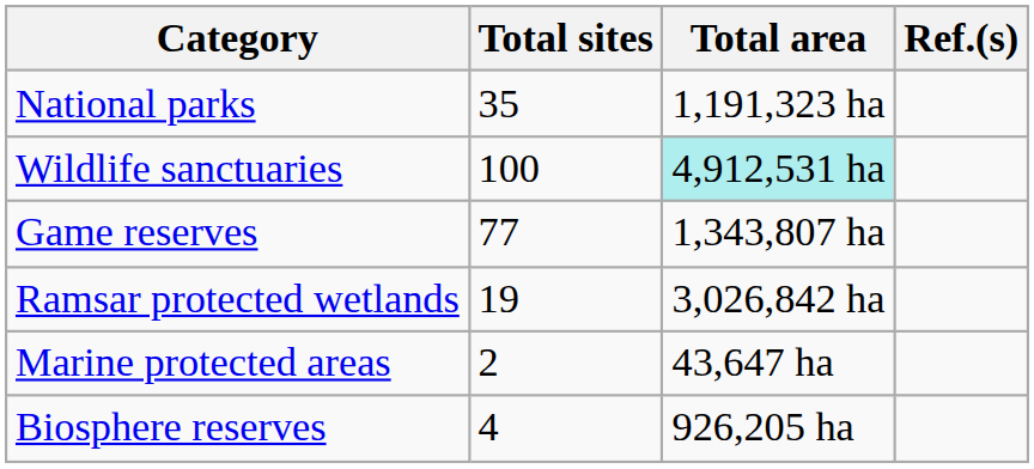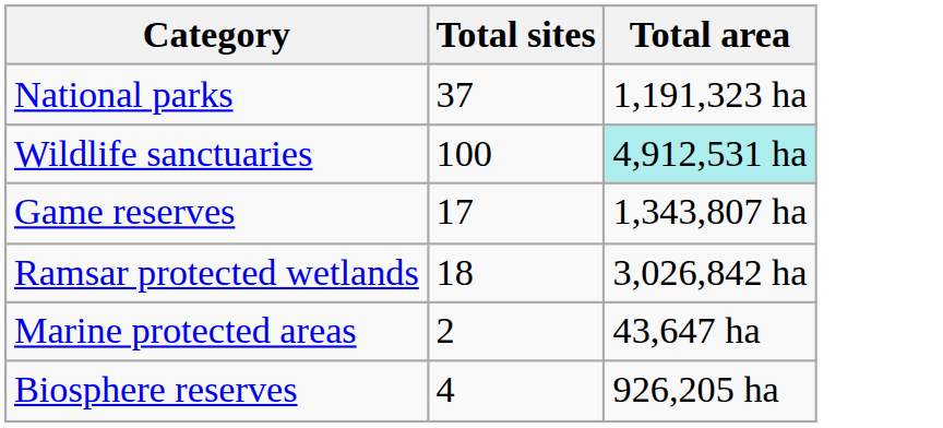- column: Ref.(s)
National parks | Total sites: 35 -> 37
Game reserves | Total sites: 77 -> 17
Ramsar protected wetlands | Total sites: 19 -> 18
